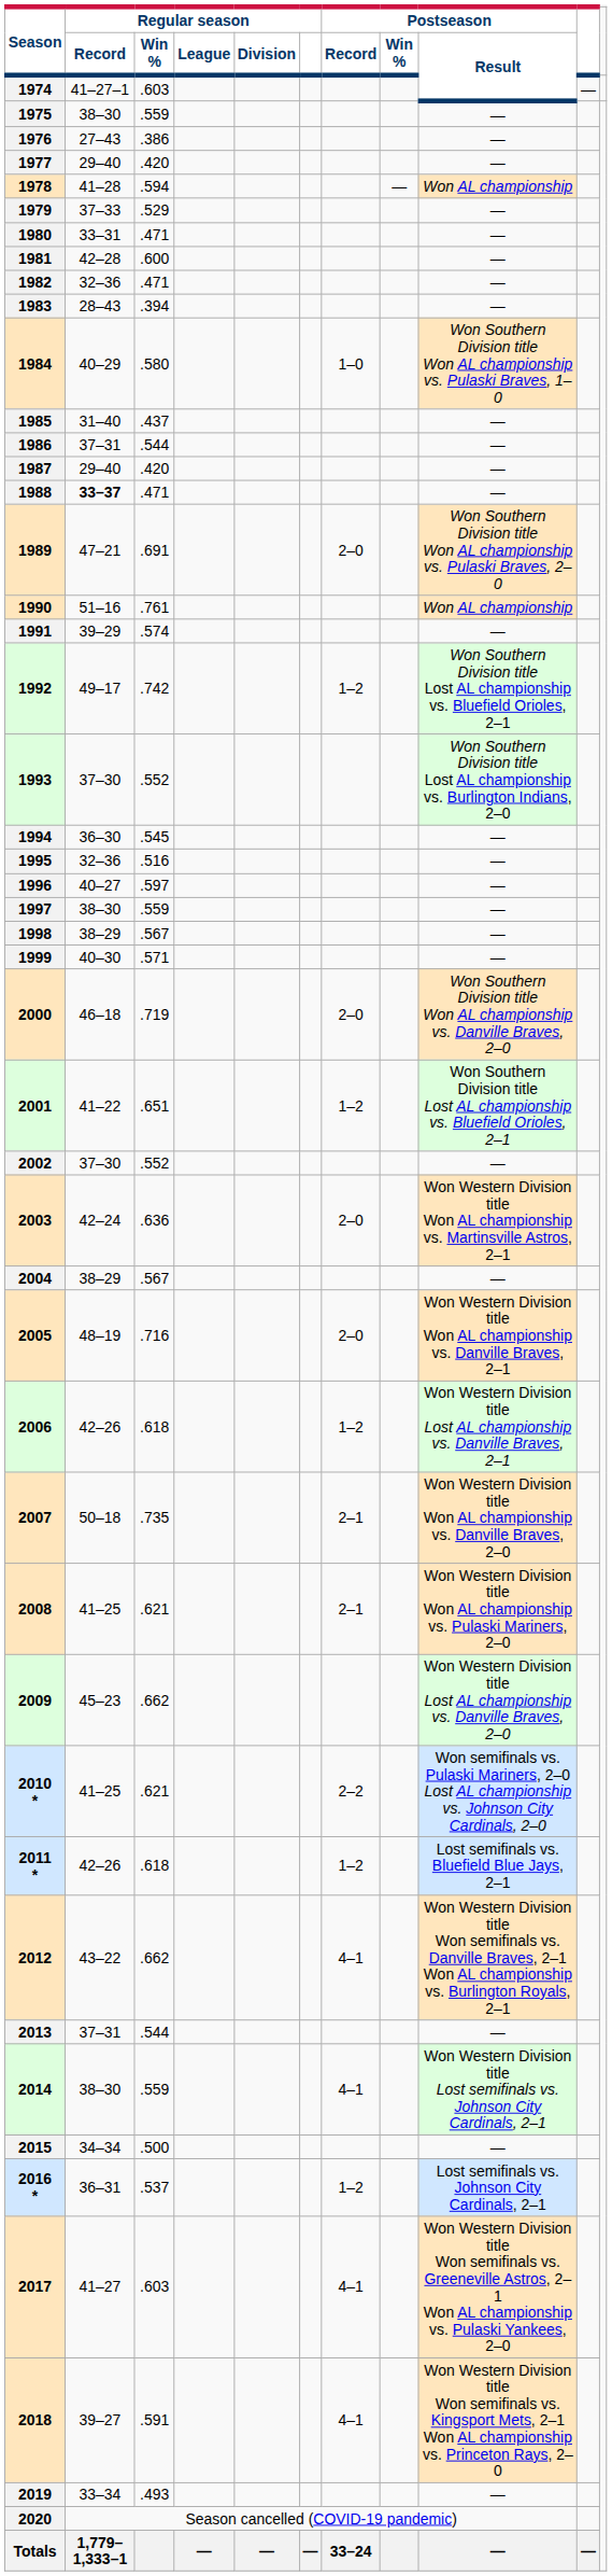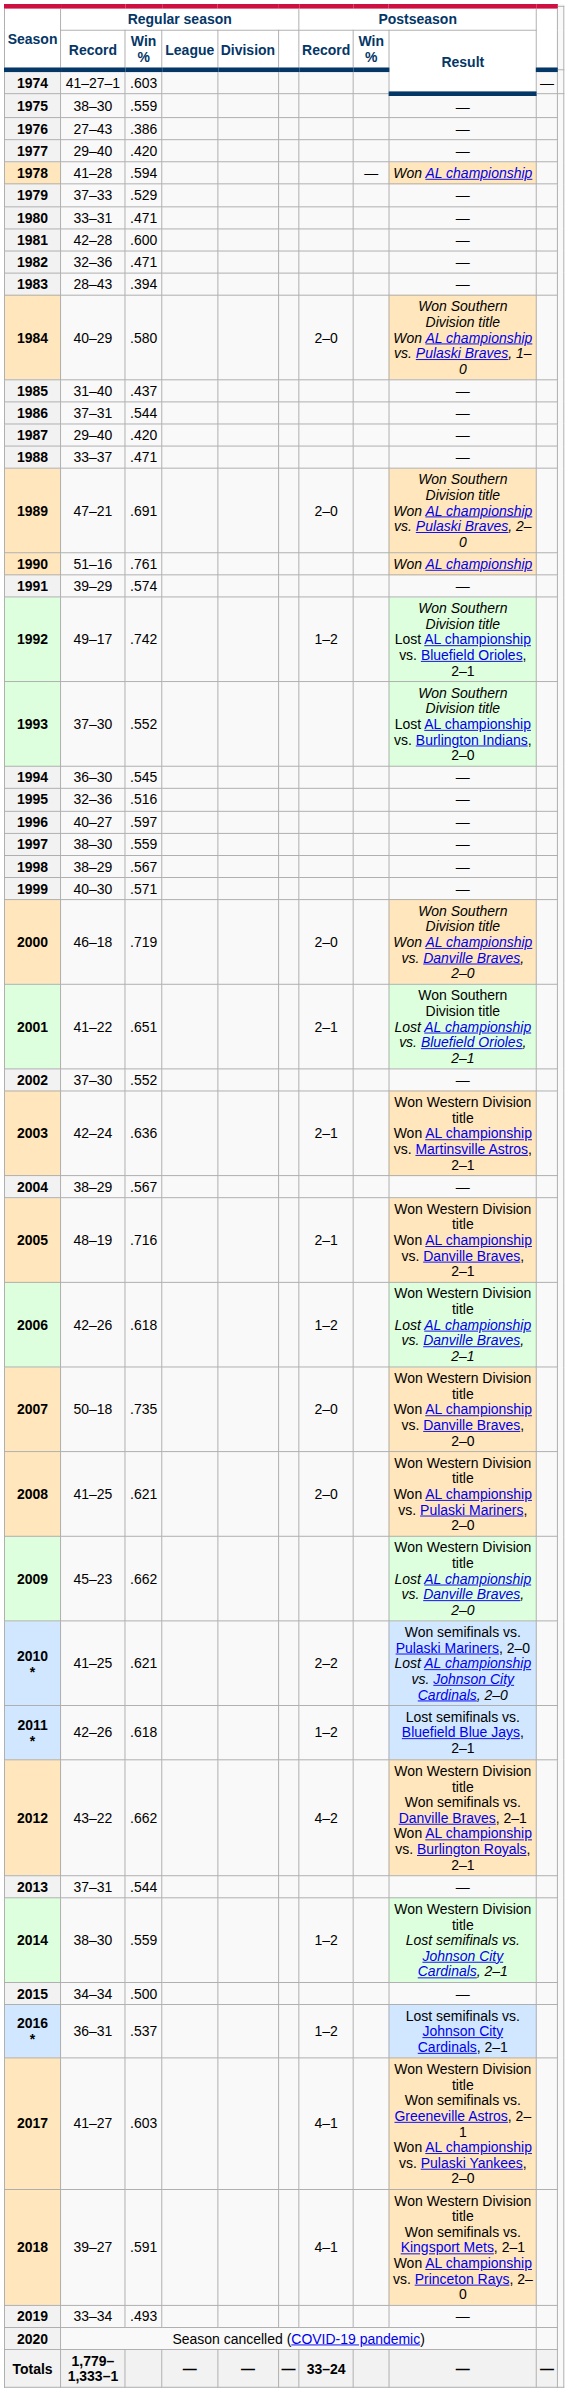1984 | Postseason / Record: 1–0 -> 2–0
1988 | Regular season / Record: bold -> normal
2001 | Postseason / Record: 1–2 -> 2–1
2003 | Postseason / Record: 2–0 -> 2–1
2005 | Postseason / Record: 2–0 -> 2–1
2007 | Postseason / Record: 2–1 -> 2–0
2008 | Postseason / Record: 2–1 -> 2–0
2012 | Postseason / Record: 4–1 -> 4–2
2014 | Postseason / Record: 4–1 -> 1–2
